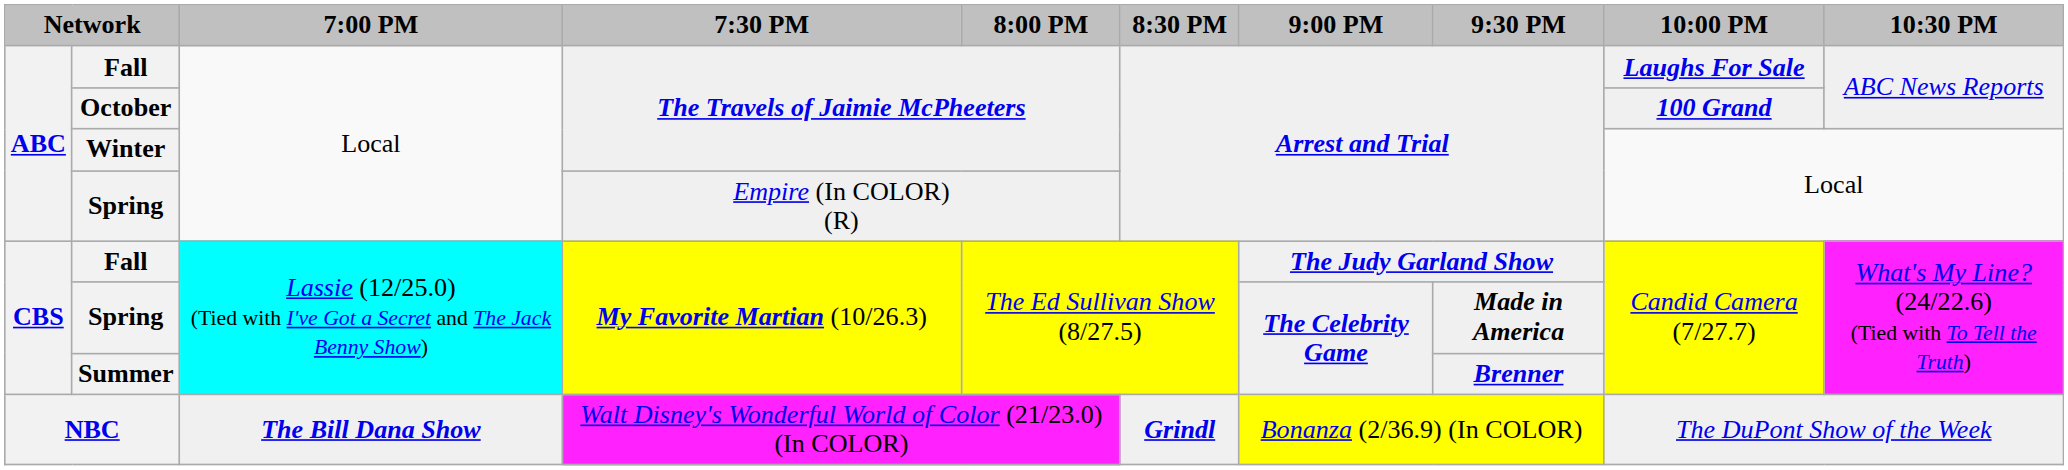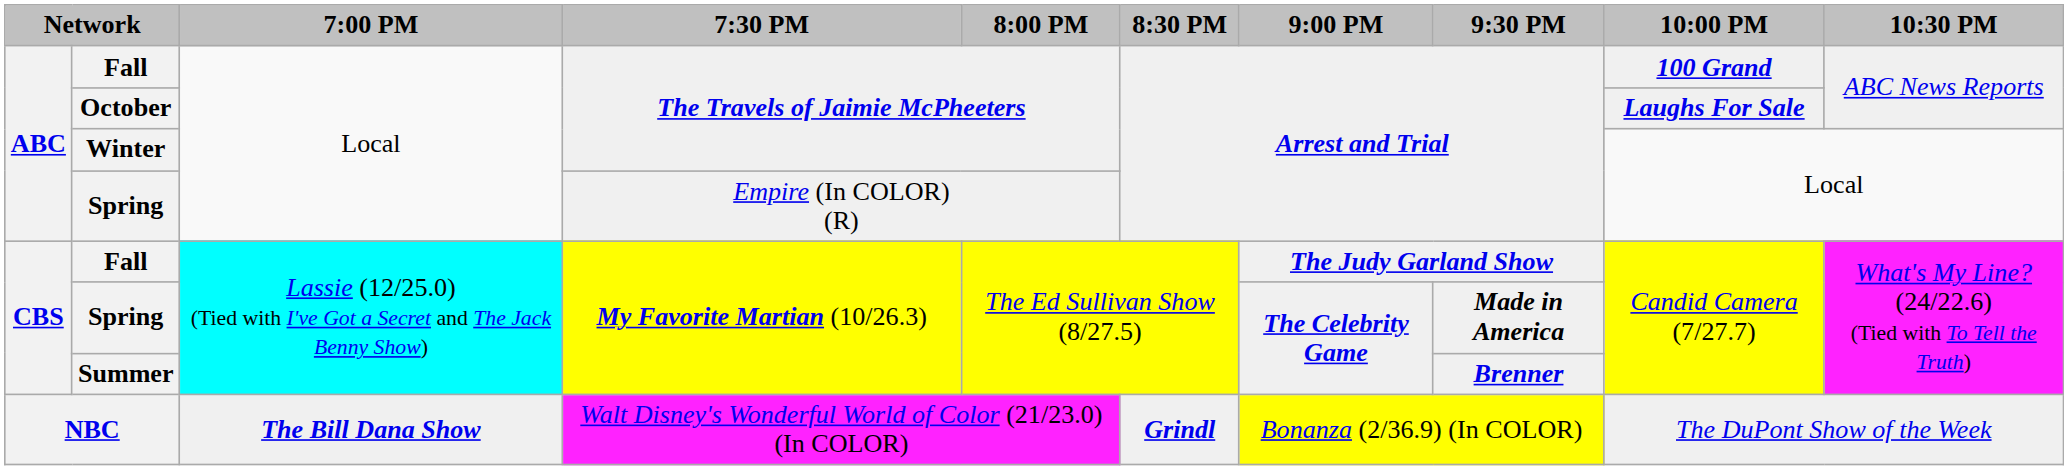Fall / The Travels of Jaimie McPheeters | 10:00 PM: Laughs For Sale -> 100 Grand
October | 10:00 PM: 100 Grand -> Laughs For Sale
